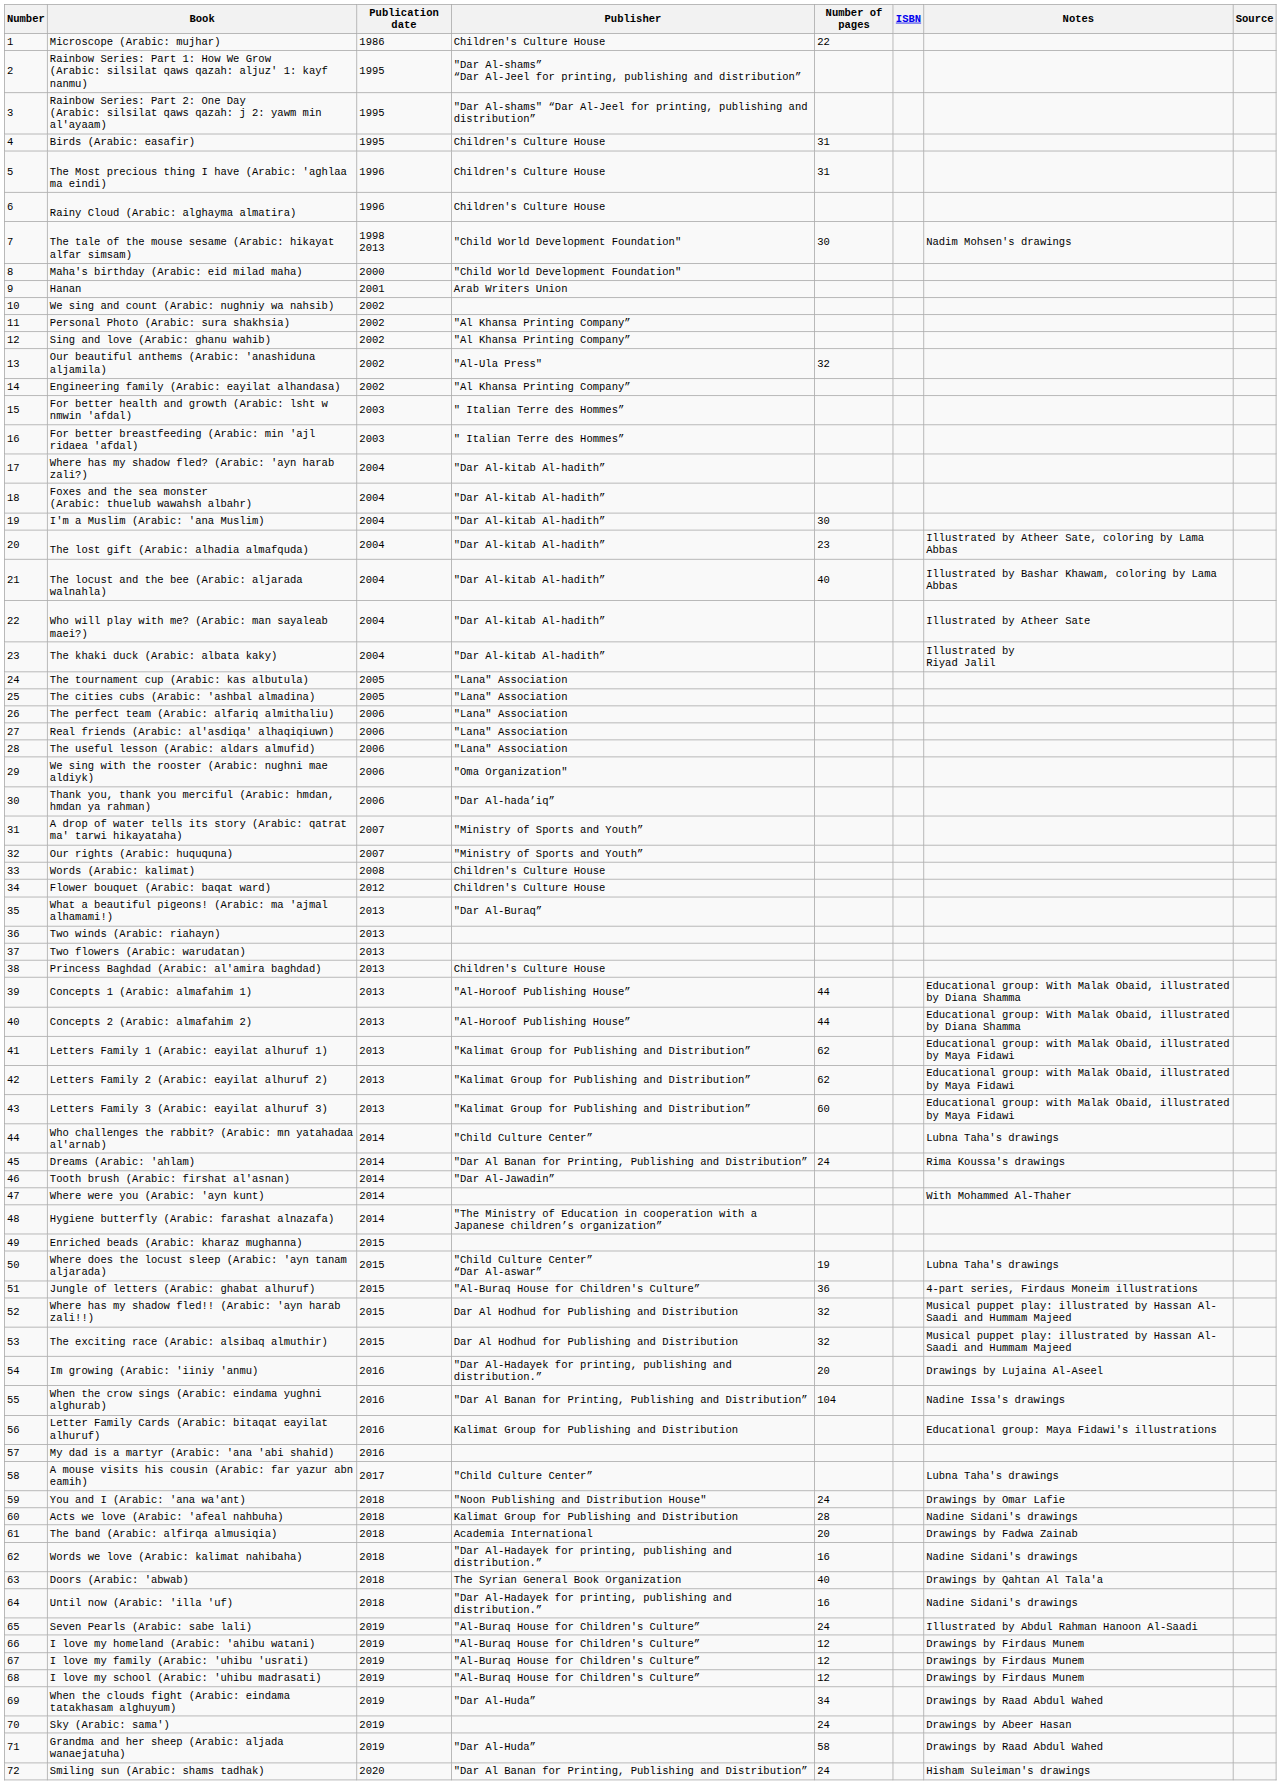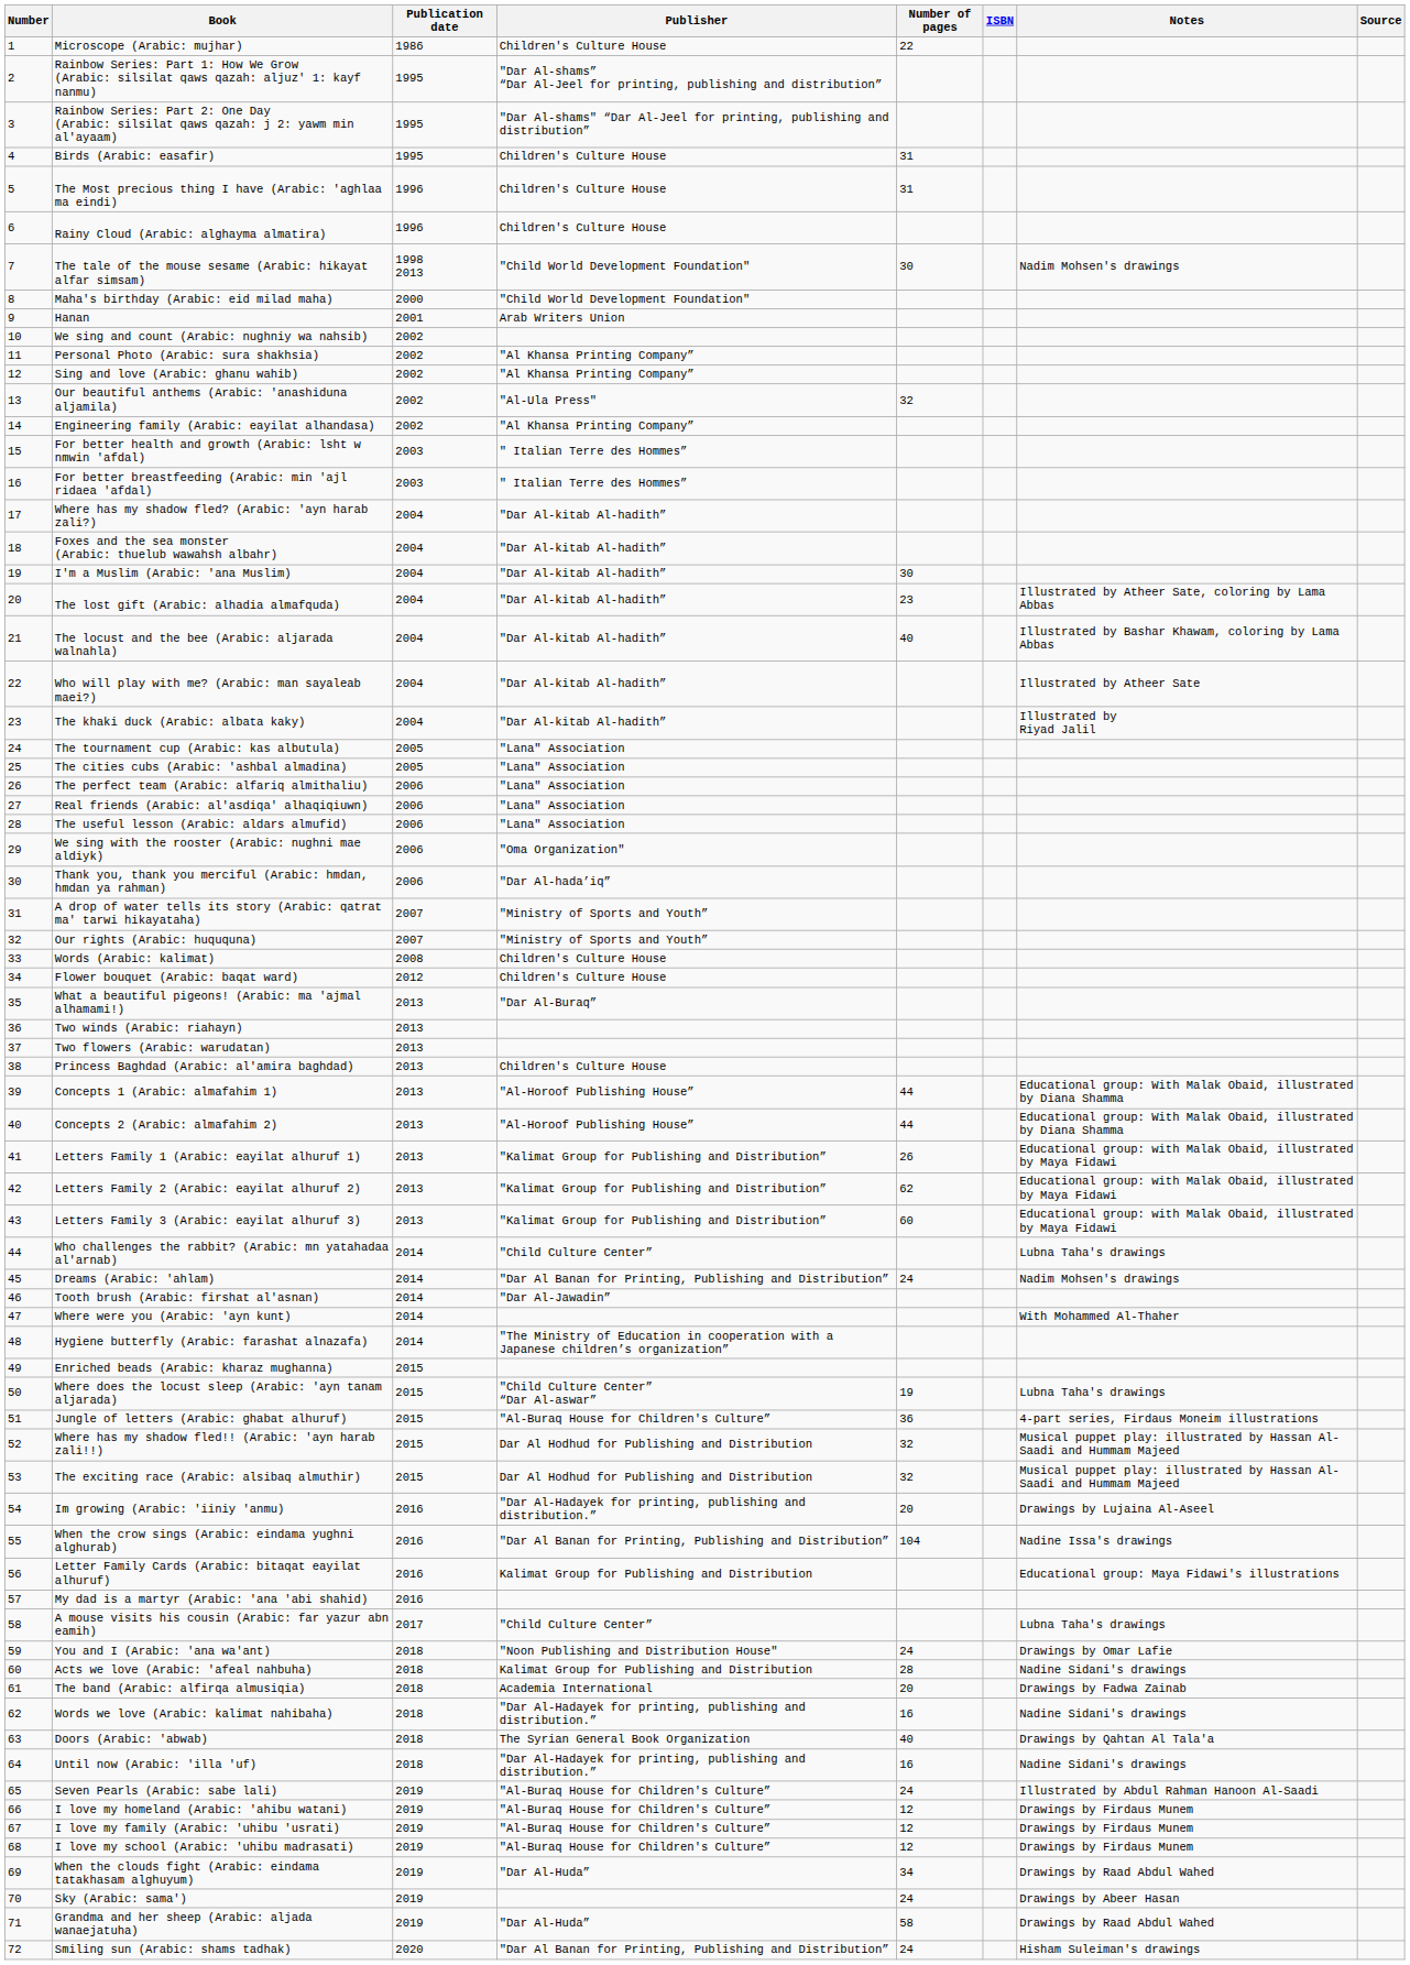Letters Family 1 (Arabic: eayilat alhuruf 1) | Number of pages: 62 -> 26
Dreams (Arabic: 'ahlam) | Notes: Rima Koussa's drawings -> Nadim Mohsen's drawings
